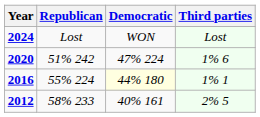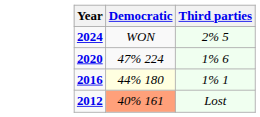- column: Republican | Lost | 51% 242 | 55% 224 | 58% 233
2024 | Third parties: Lost -> 2% 5
2012 | Democratic: no background -> lightsalmon background
2012 | Third parties: 2% 5 -> Lost
